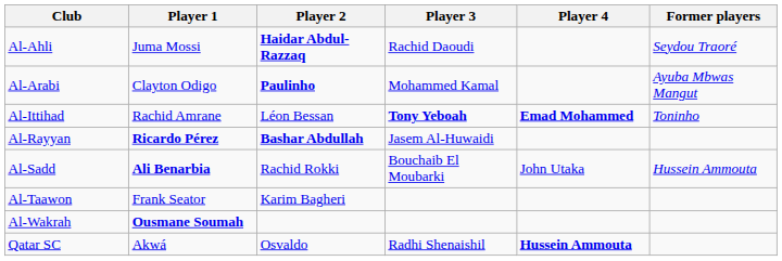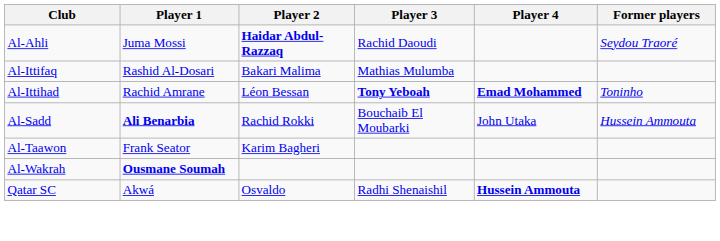- row: Al-Arabi | Clayton Odigo | Paulinho | Mohammed Kamal | Ayuba Mbwas Mangut
+ row: Al-Ittifaq | Rashid Al-Dosari | Bakari Malima | Mathias Mulumba
- row: Al-Rayyan | Ricardo Pérez | Bashar Abdullah | Jasem Al-Huwaidi
